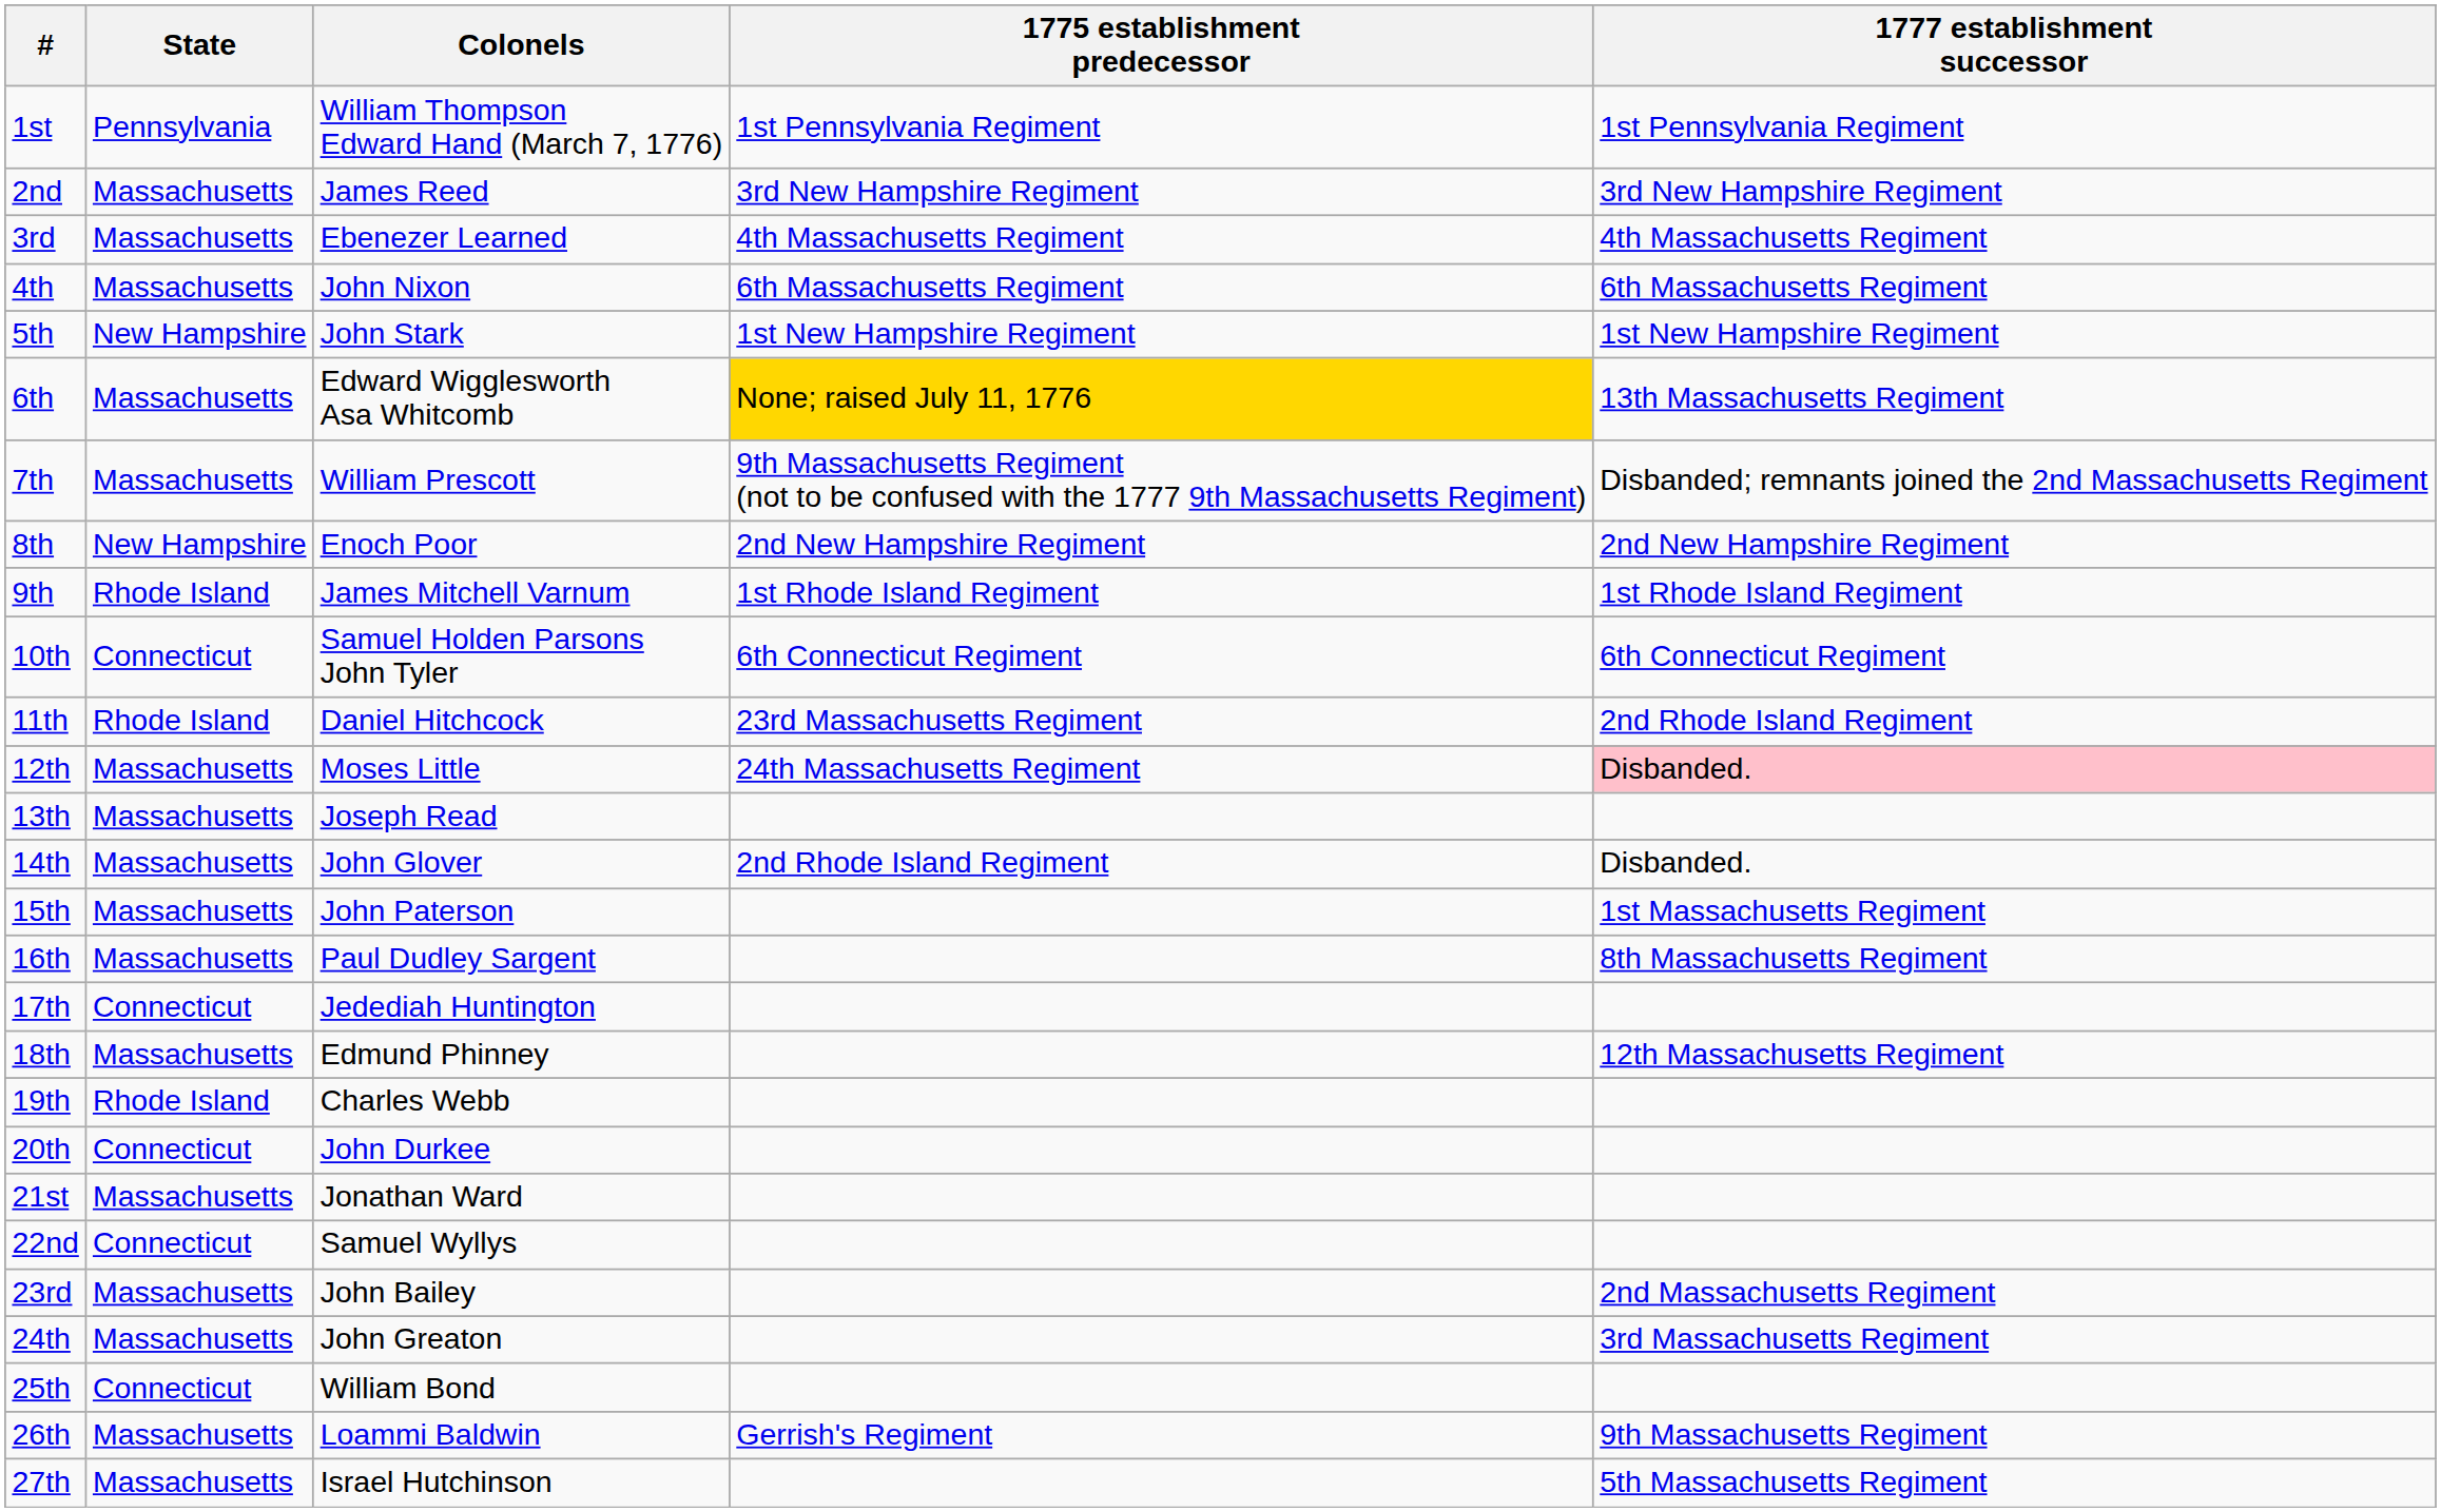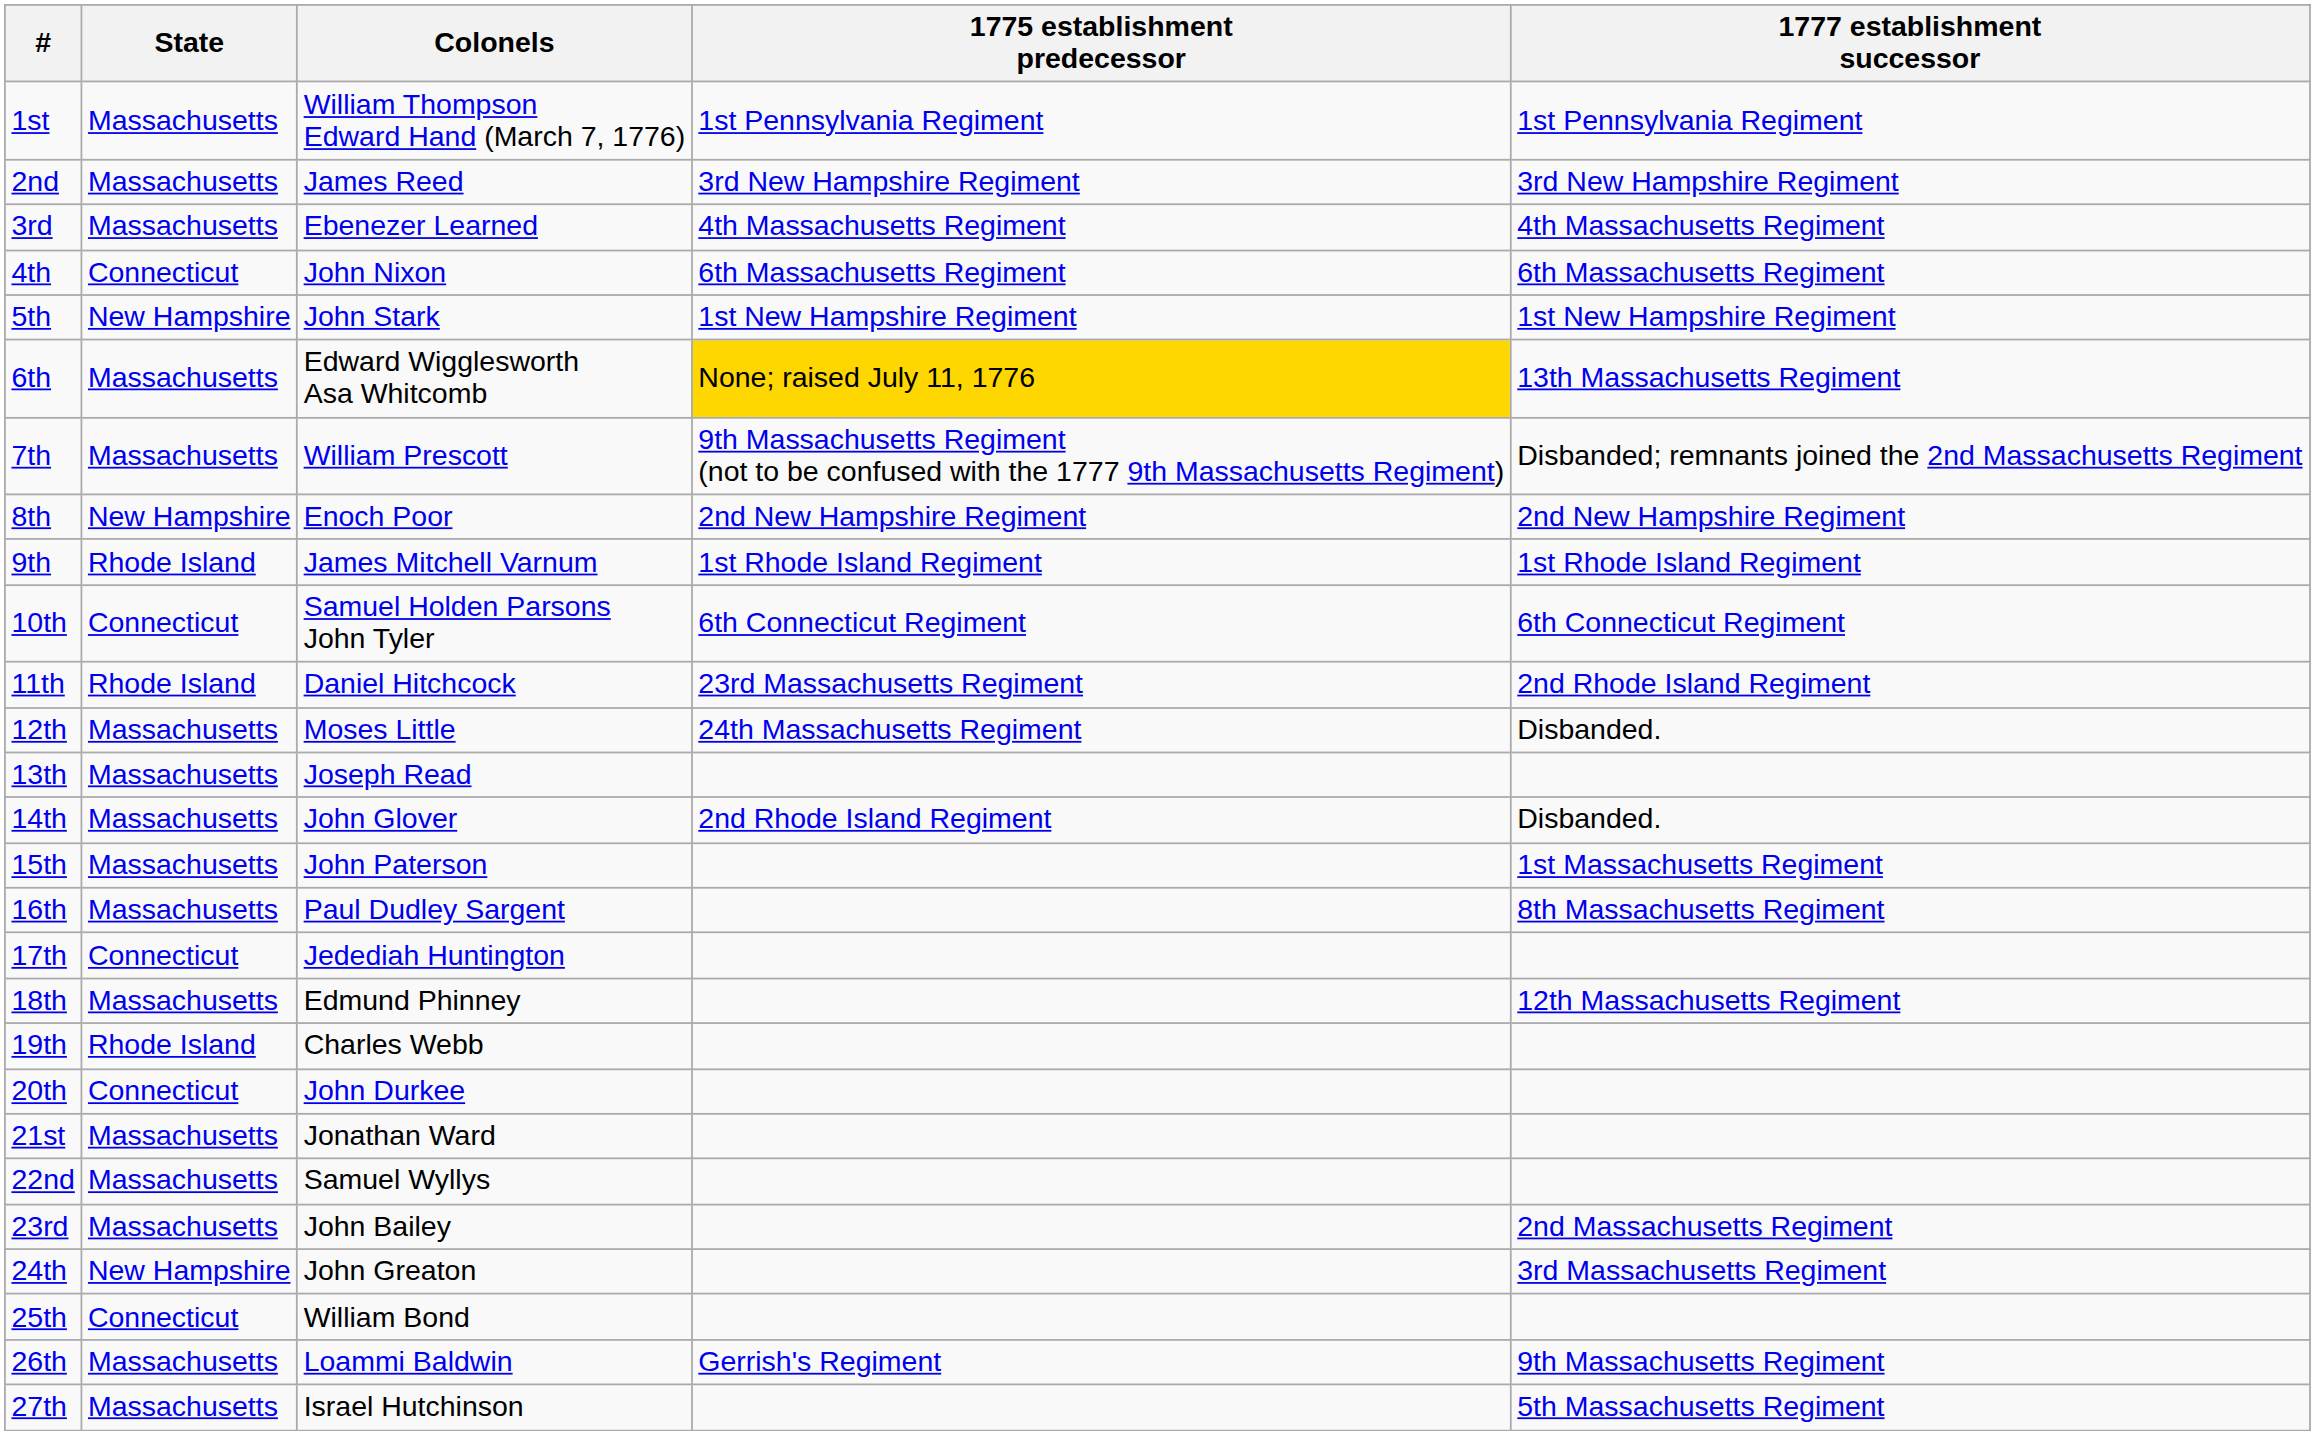1st | State: Pennsylvania -> Massachusetts
4th | State: Massachusetts -> Connecticut
12th | 1777 establishment successor: pink background -> no background
22nd | State: Connecticut -> Massachusetts
24th | State: Massachusetts -> New Hampshire
